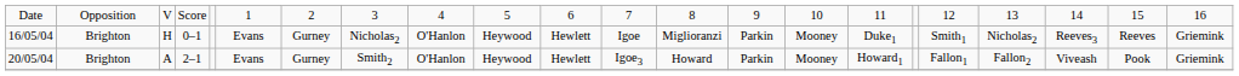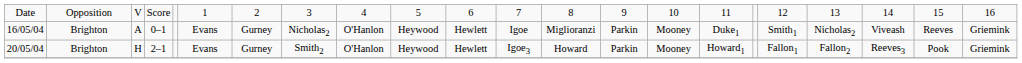16/05/04 | column 3: H -> A
16/05/04 | column 20: Reeves3 -> Viveash
20/05/04 | column 3: A -> H
20/05/04 | column 20: Viveash -> Reeves3
